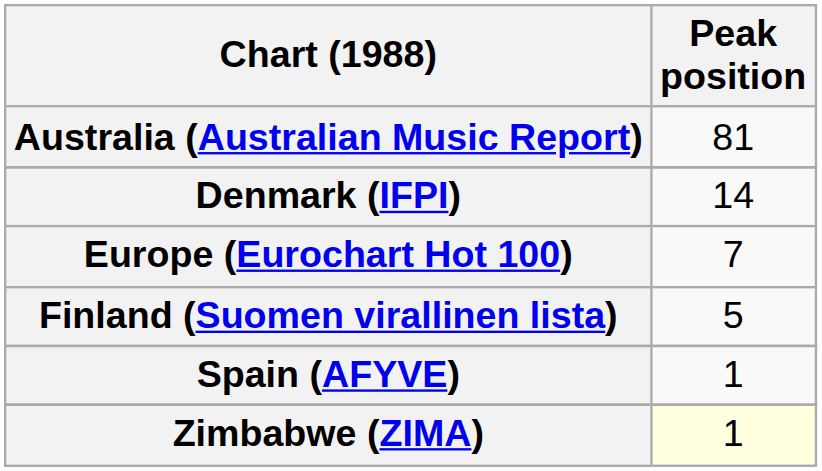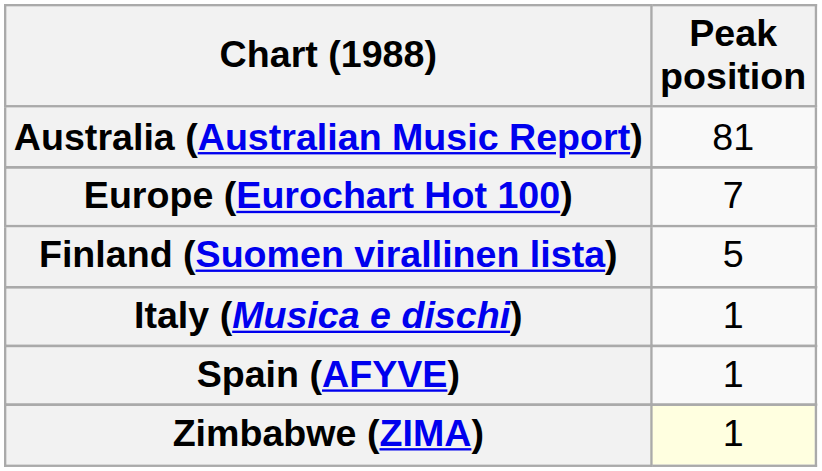- row: Denmark (IFPI) | 14
+ row: Italy (Musica e dischi) | 1
